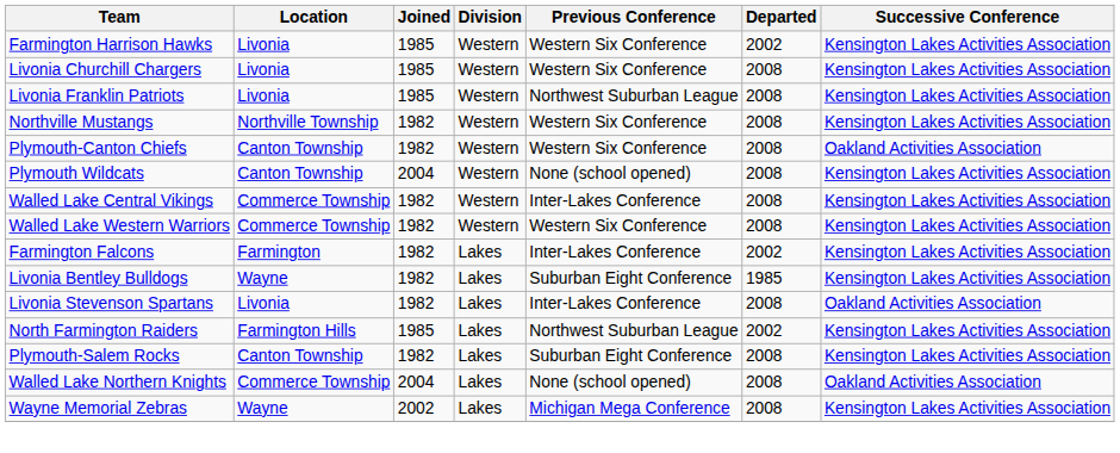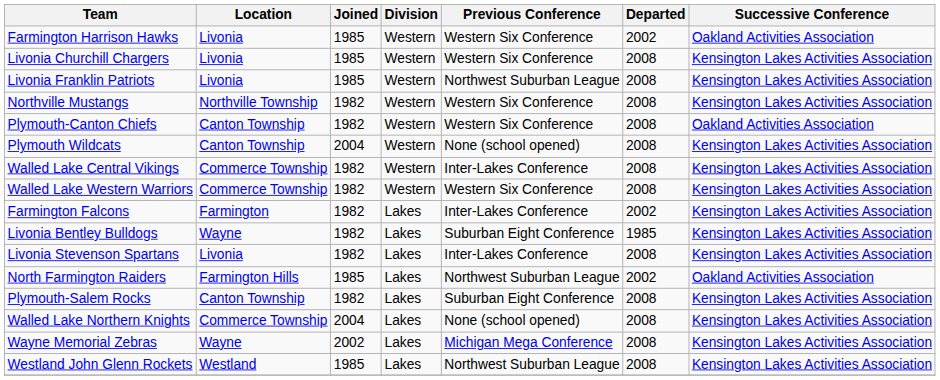Farmington Harrison Hawks | Successive Conference: Kensington Lakes Activities Association -> Oakland Activities Association
Livonia Stevenson Spartans | Successive Conference: Oakland Activities Association -> Kensington Lakes Activities Association
North Farmington Raiders | Successive Conference: Kensington Lakes Activities Association -> Oakland Activities Association
Walled Lake Northern Knights | Successive Conference: Oakland Activities Association -> Kensington Lakes Activities Association
+ row: Westland John Glenn Rockets | Westland | 1985 | Lakes | Northwest Suburban League | 2008 | Kensington Lakes Activities Association
